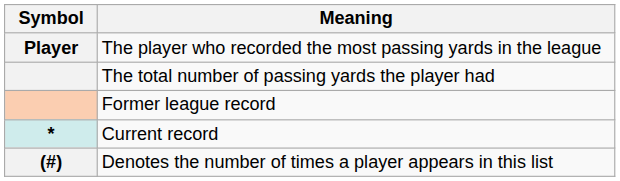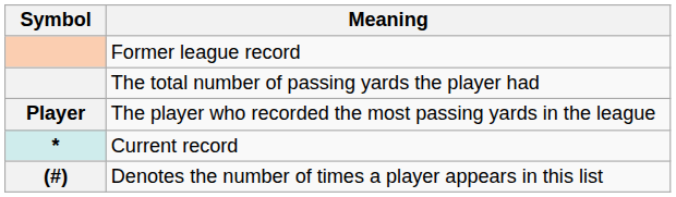rows swapped: The player who recorded the most passing yards in the league <-> Former league record
